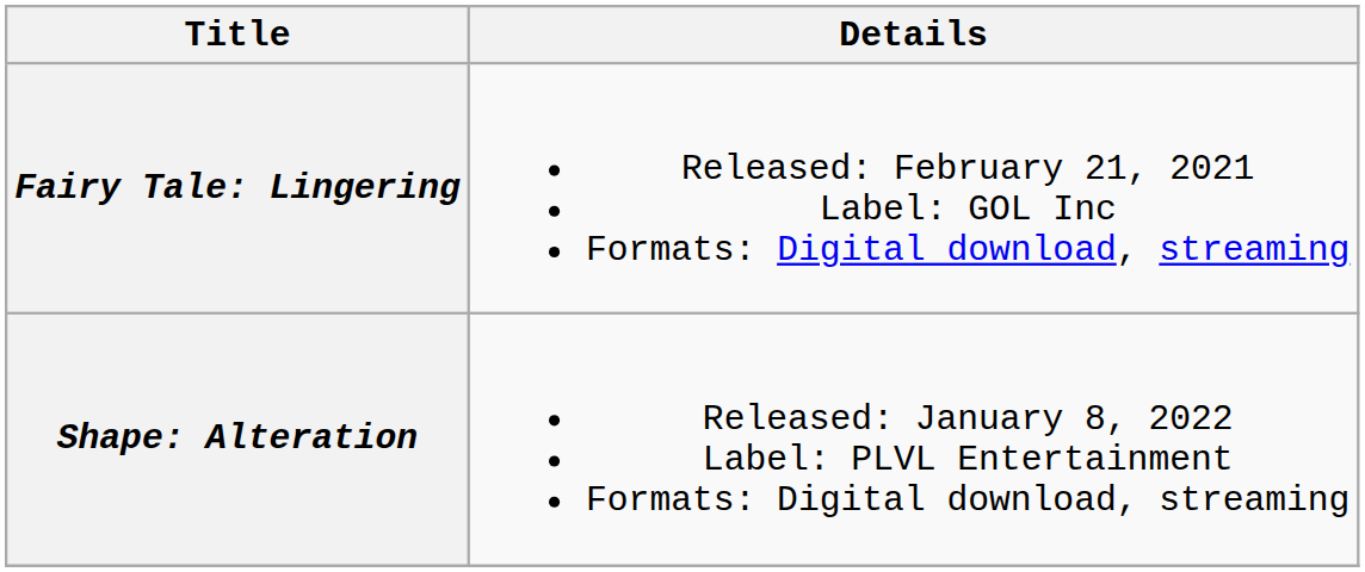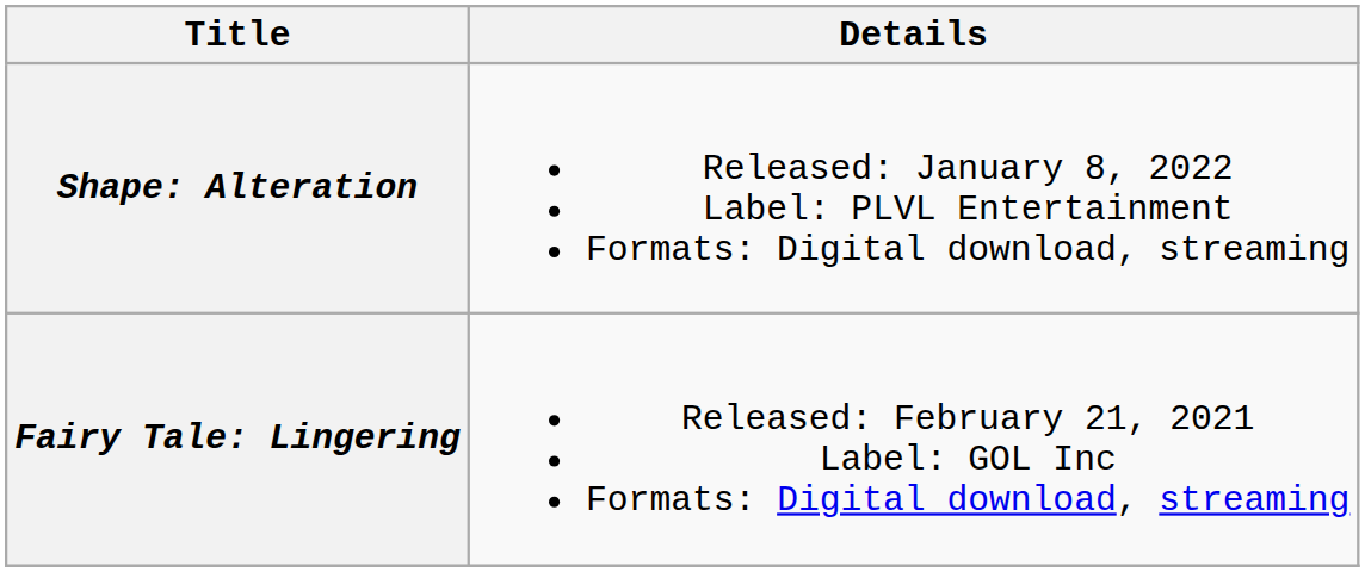rows swapped: Fairy Tale: Lingering <-> Shape: Alteration
